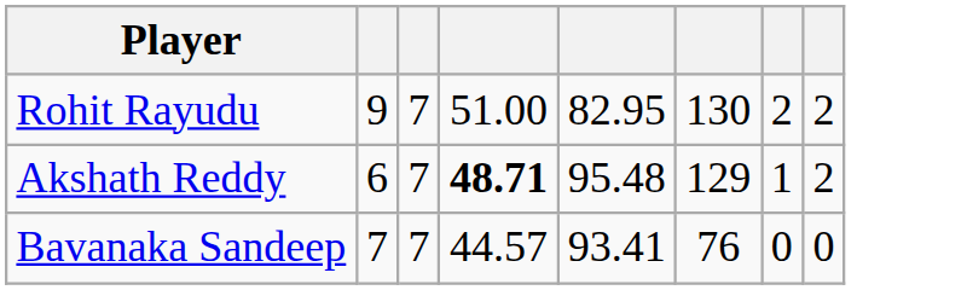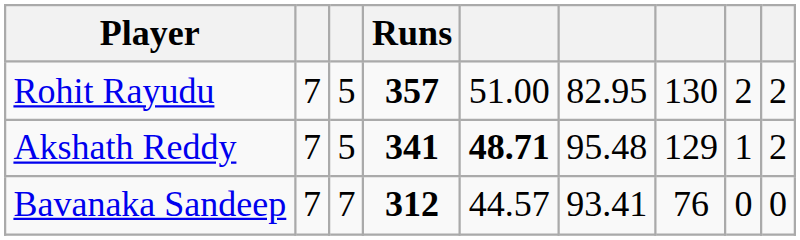+ column: Runs | 357 | 341 | 312
Rohit Rayudu | column 2: 9 -> 7
Rohit Rayudu | column 3: 7 -> 5
Akshath Reddy | column 2: 6 -> 7
Akshath Reddy | column 3: 7 -> 5
